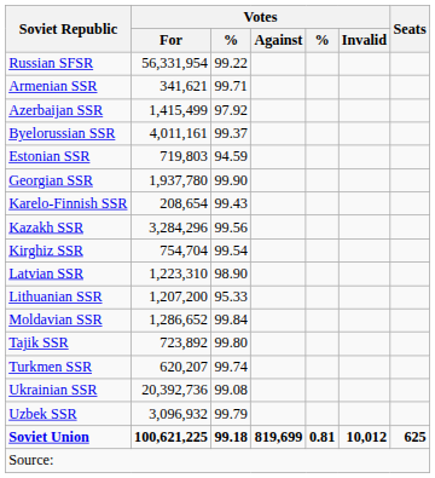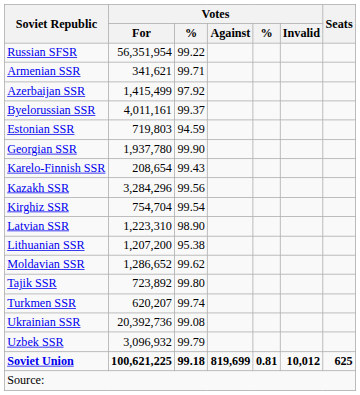Russian SFSR | Votes / For: 56,331,954 -> 56,351,954
Lithuanian SSR | column 3: 95.33 -> 95.38
Moldavian SSR | column 3: 99.84 -> 99.62
